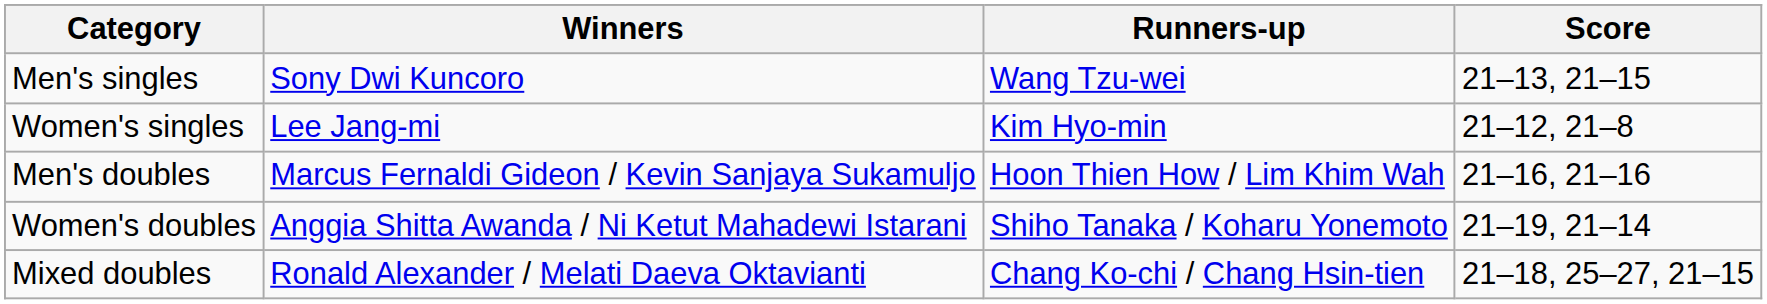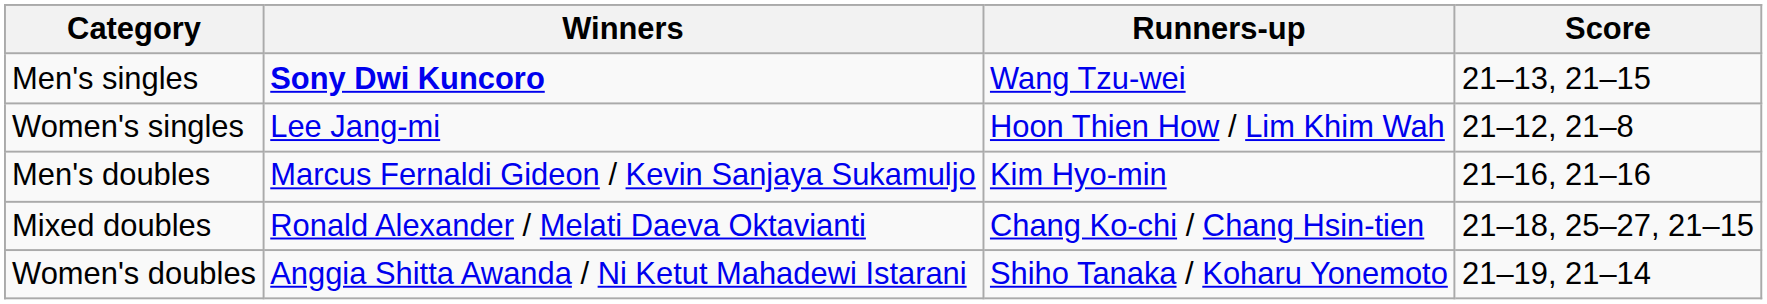Men's singles | Winners: normal -> bold
Women's singles | Runners-up: Kim Hyo-min -> Hoon Thien How / Lim Khim Wah
Men's doubles | Runners-up: Hoon Thien How / Lim Khim Wah -> Kim Hyo-min
rows swapped: Women's doubles <-> Mixed doubles
